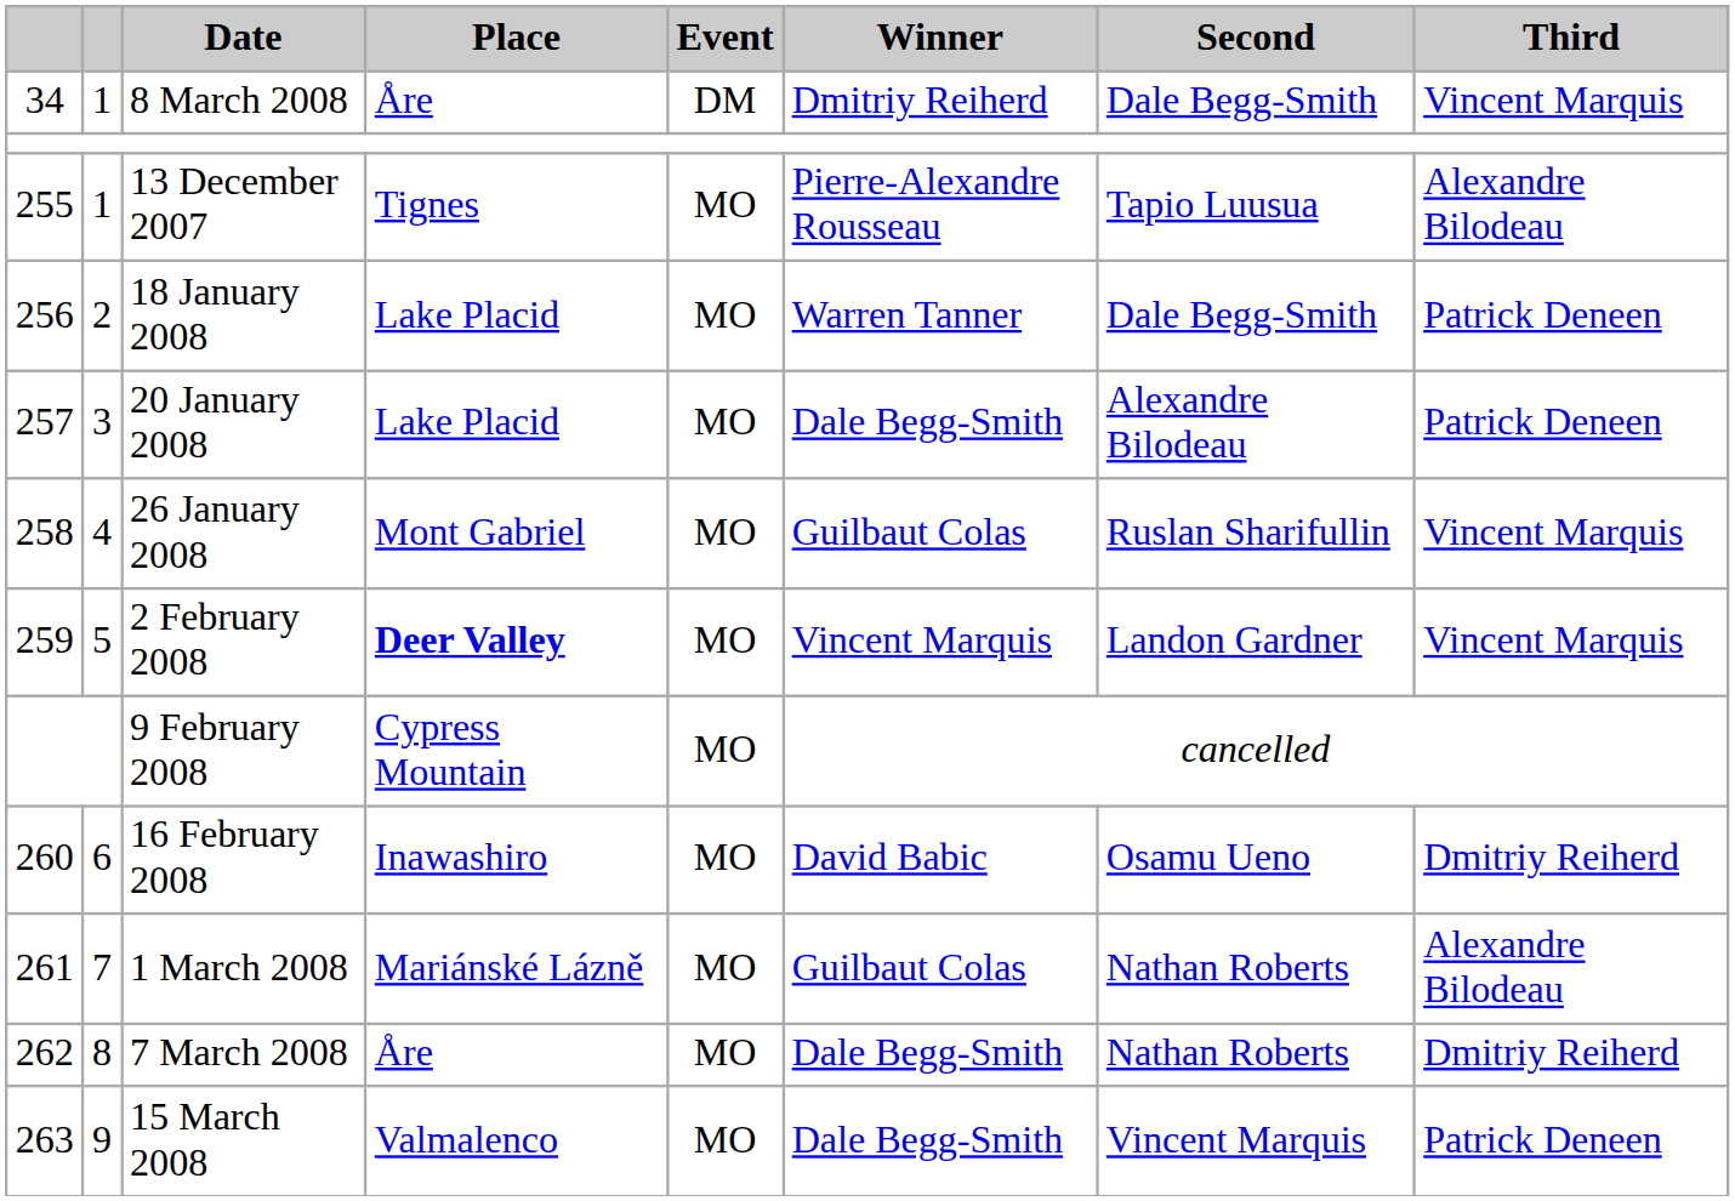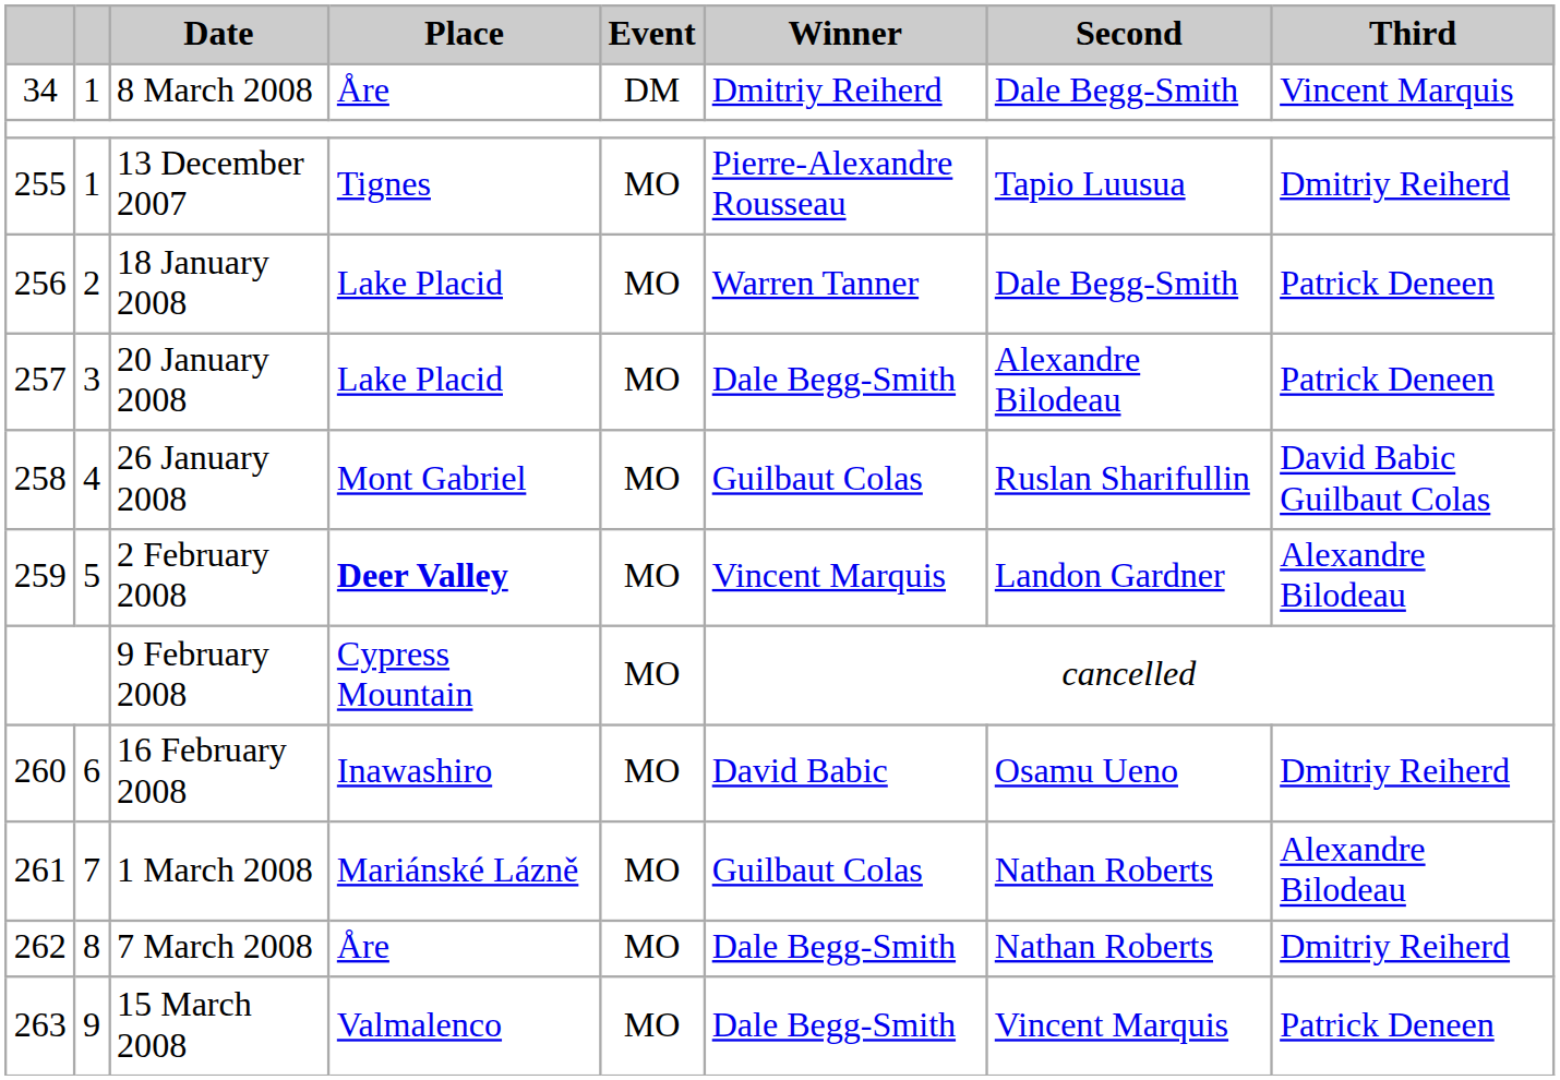13 December 2007 | Third: Alexandre Bilodeau -> Dmitriy Reiherd
26 January 2008 | Third: Vincent Marquis -> David Babic Guilbaut Colas
2 February 2008 | Third: Vincent Marquis -> Alexandre Bilodeau
